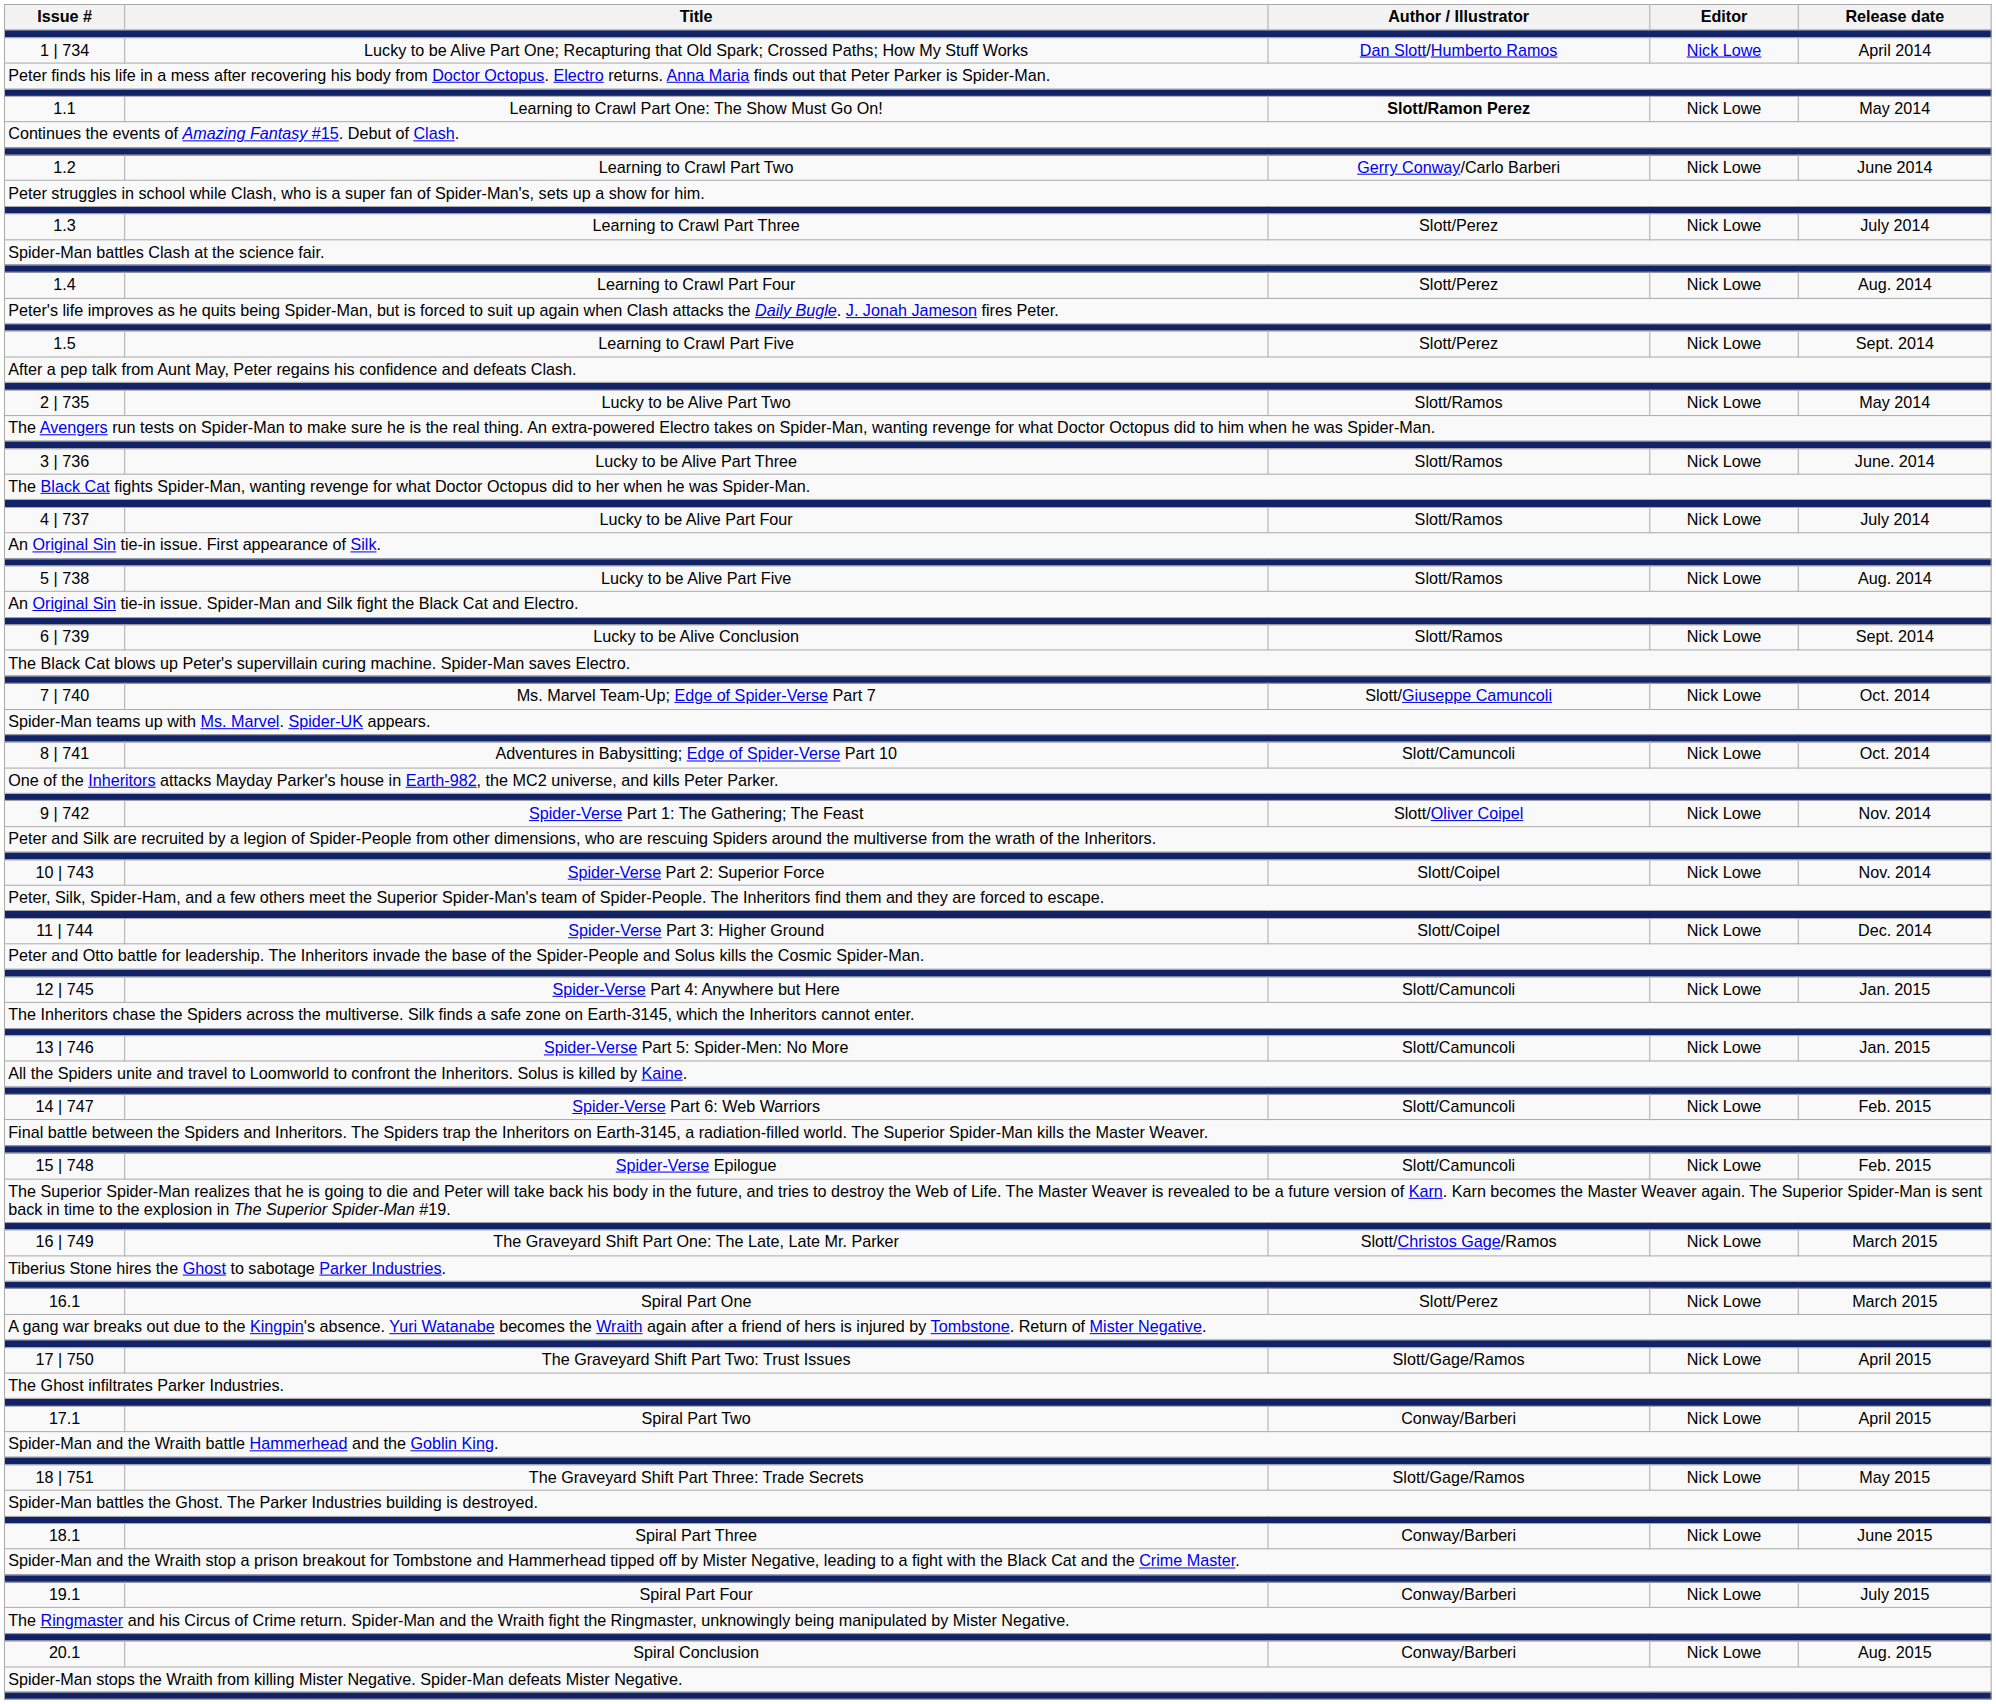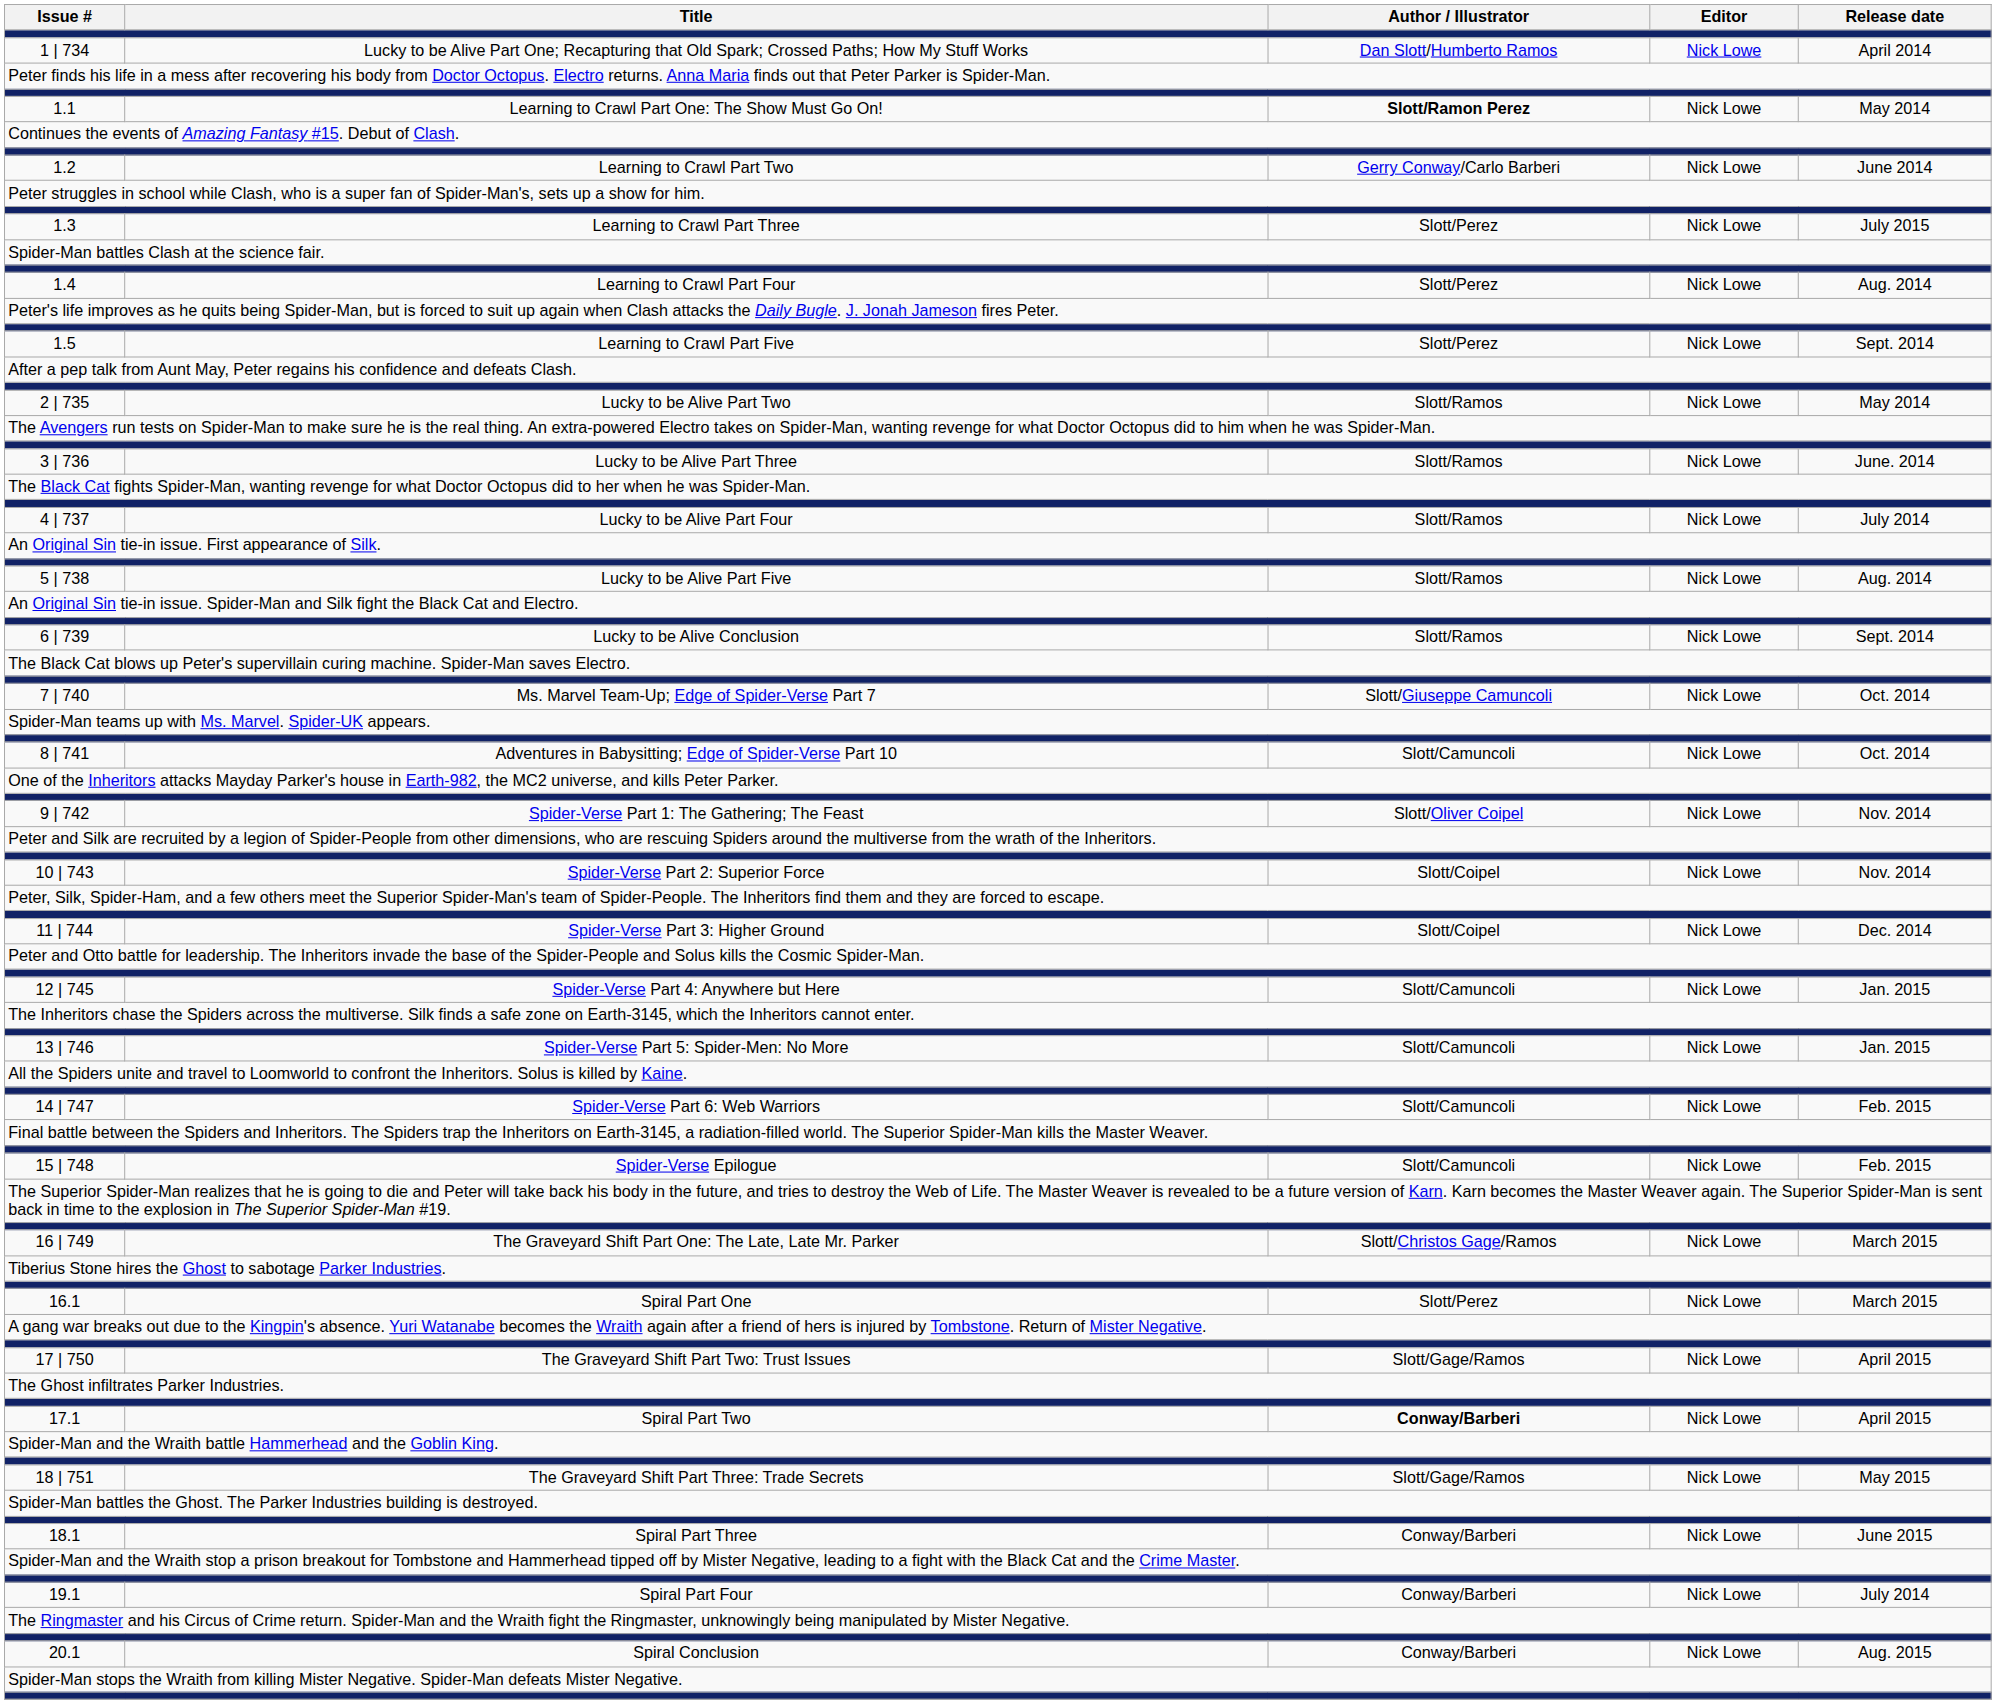1.3 | Release date: July 2014 -> July 2015
17.1 | Author / Illustrator: normal -> bold
19.1 | Release date: July 2015 -> July 2014
